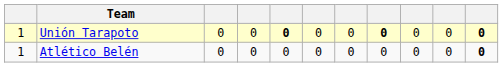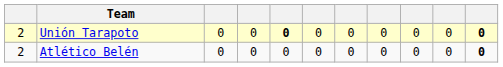Unión Tarapoto | column 1: 1 -> 2
Unión Tarapoto | column 8: bold -> normal
Atlético Belén | column 1: 1 -> 2
